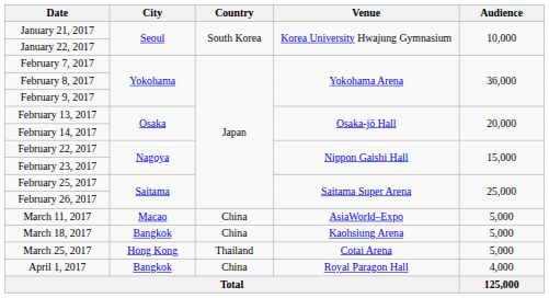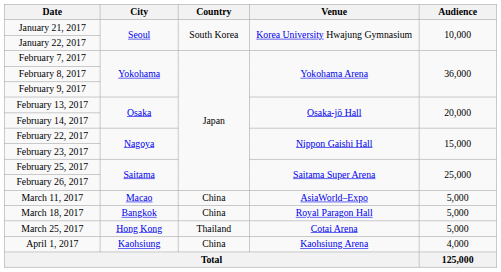March 18, 2017 | Venue: Kaohsiung Arena -> Royal Paragon Hall
April 1, 2017 | City: Bangkok -> Kaohsiung
April 1, 2017 | Venue: Royal Paragon Hall -> Kaohsiung Arena
